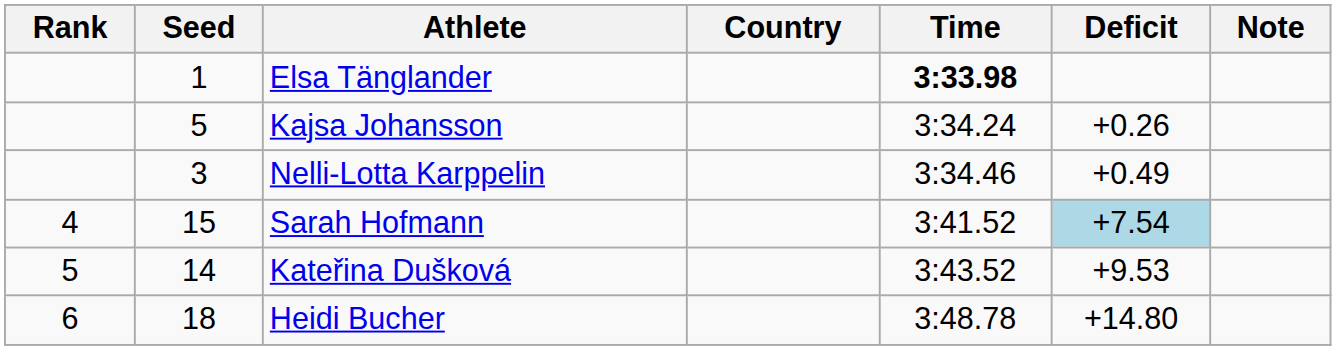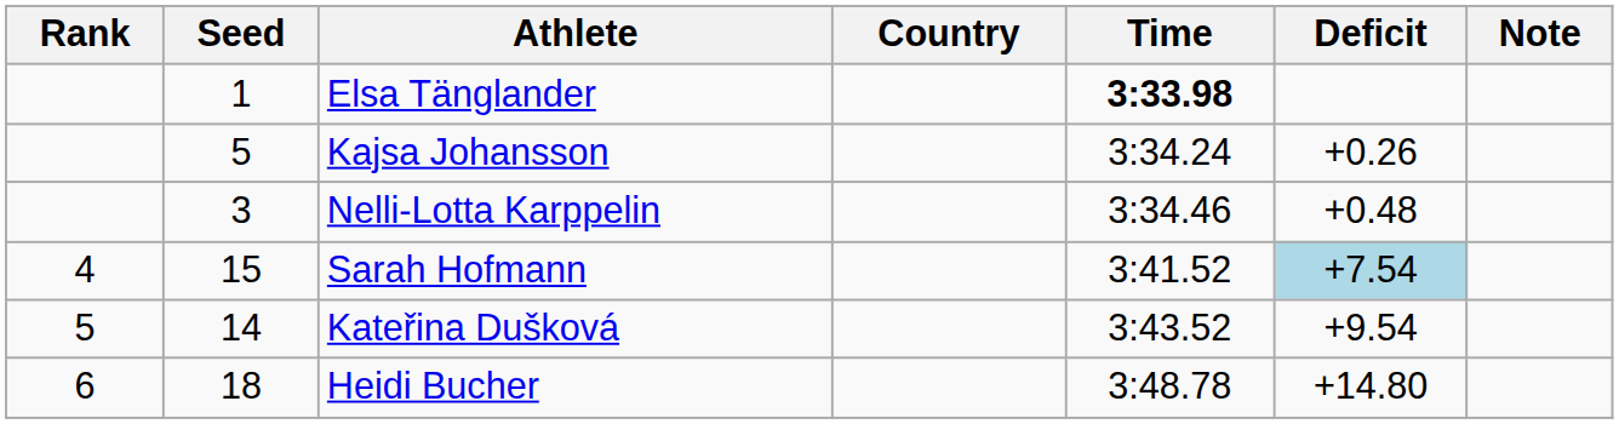Nelli-Lotta Karppelin | Deficit: +0.49 -> +0.48
Kateřina Dušková | Deficit: +9.53 -> +9.54
